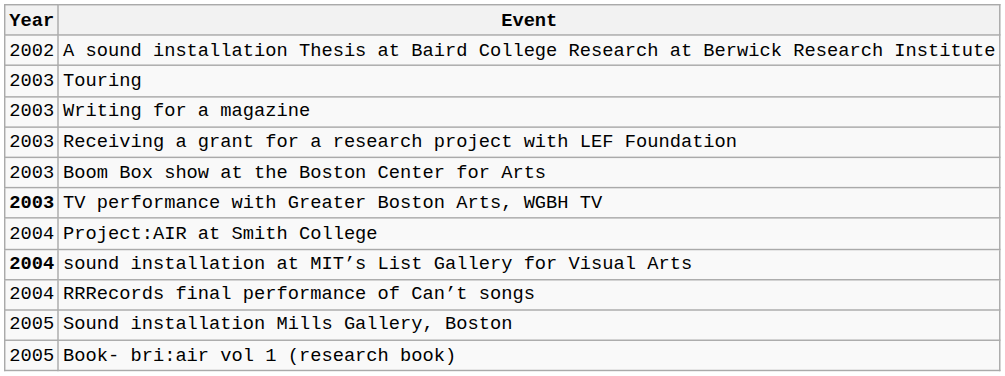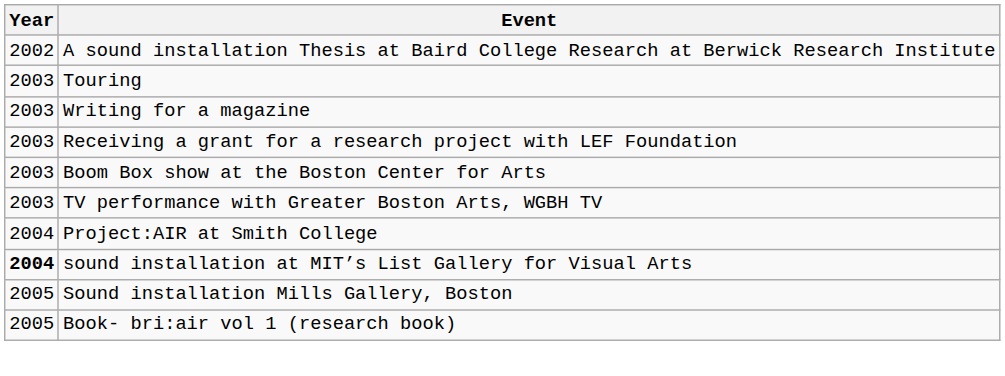TV performance with Greater Boston Arts, WGBH TV | Year: bold -> normal
- row: 2004 | RRRecords final performance of Can’t songs
